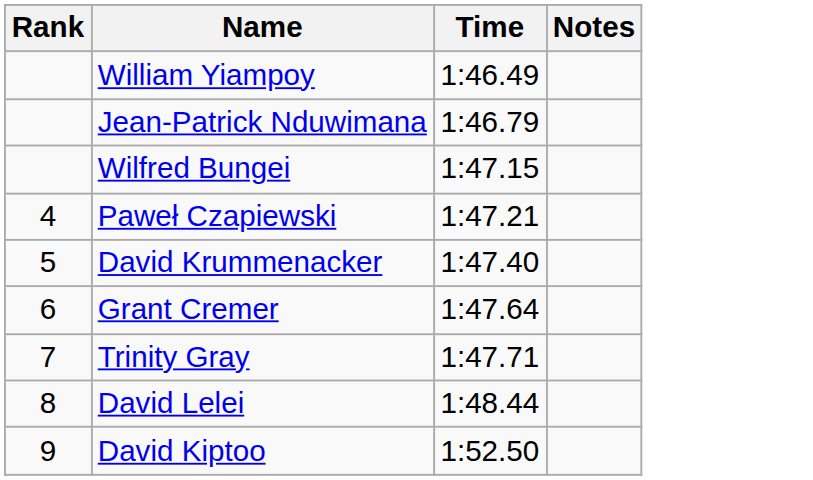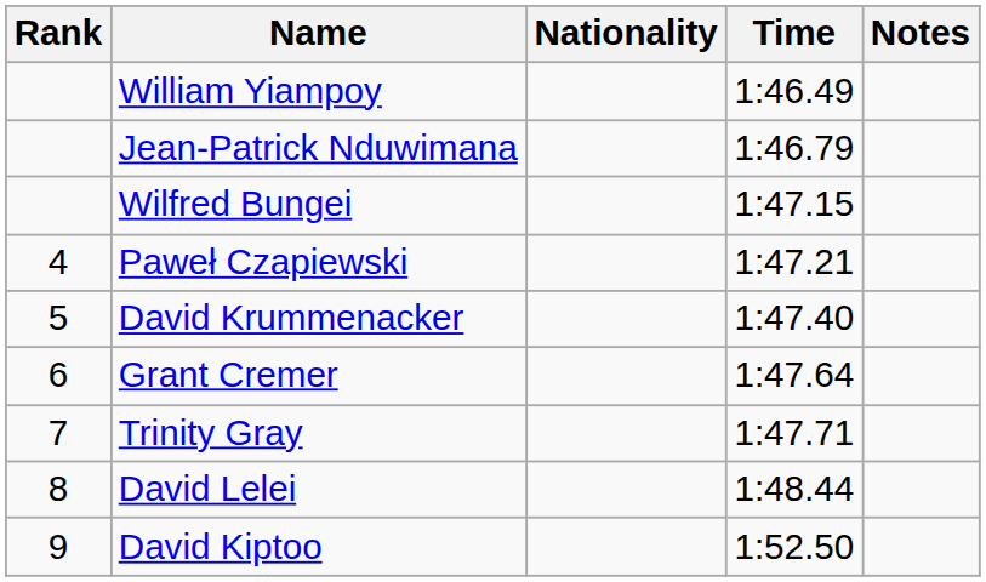+ column: Nationality
